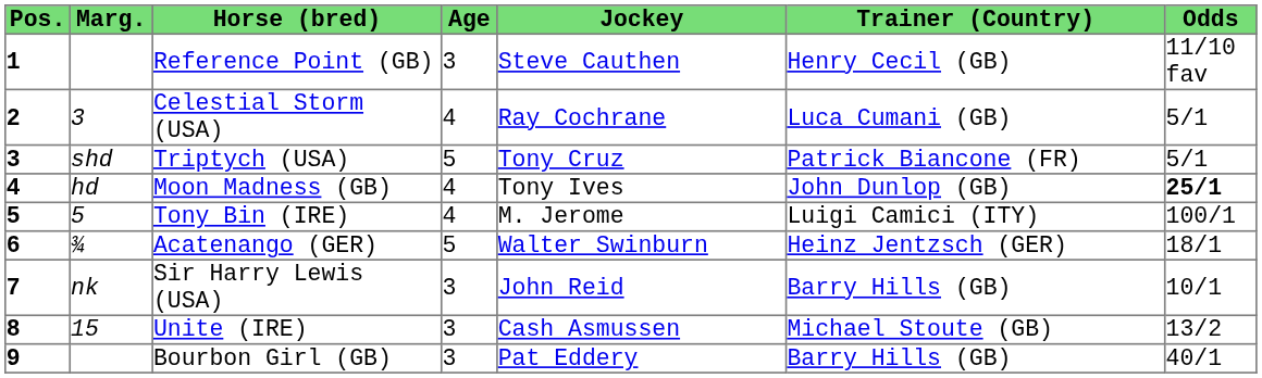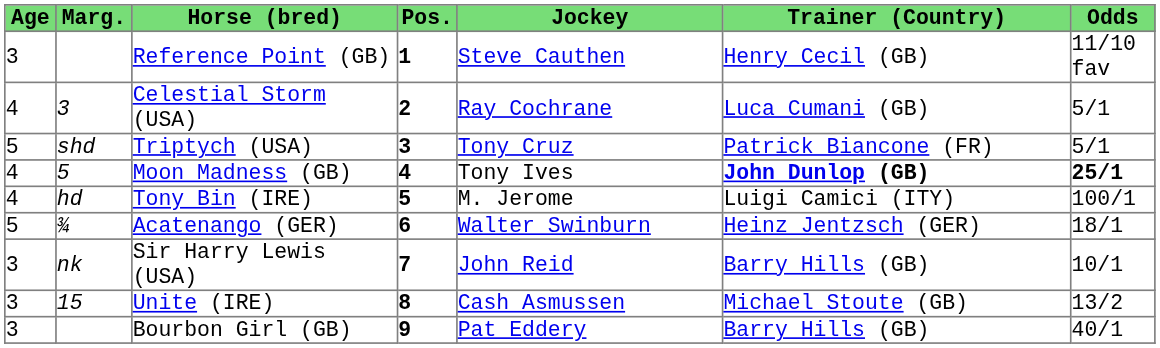columns swapped: Pos. <-> Age
Moon Madness (GB) | Marg.: hd -> 5
Moon Madness (GB) | Trainer (Country): normal -> bold
Tony Bin (IRE) | Marg.: 5 -> hd
